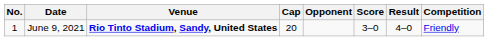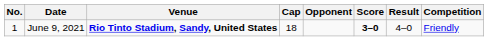June 9, 2021 | Cap: 20 -> 18
June 9, 2021 | Score: normal -> bold
